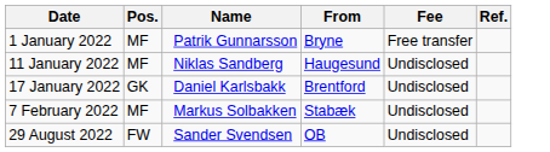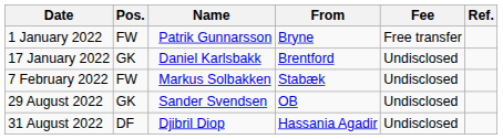1 January 2022 | Pos.: MF -> FW
- row: 11 January 2022 | MF | Niklas Sandberg | Haugesund | Undisclosed
7 February 2022 | Pos.: MF -> FW
29 August 2022 | Pos.: FW -> GK
+ row: 31 August 2022 | DF | Djibril Diop | Hassania Agadir | Undisclosed
